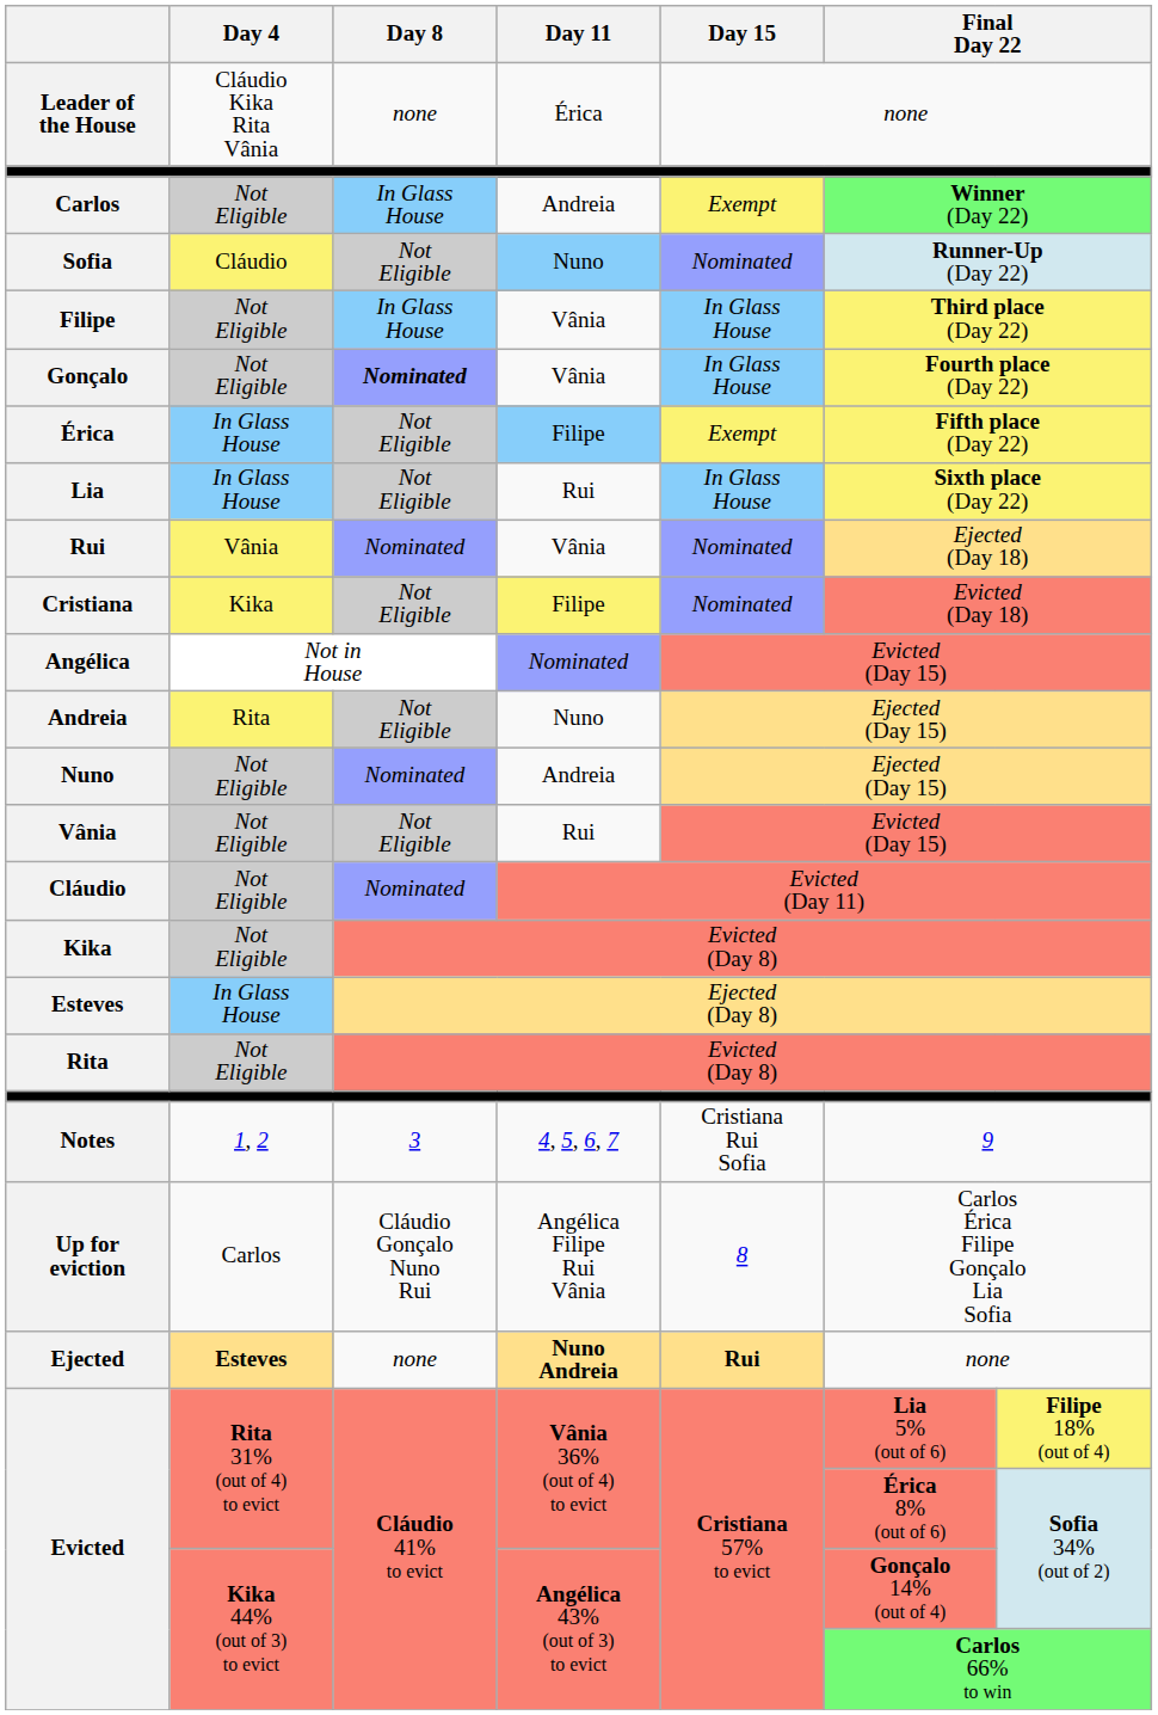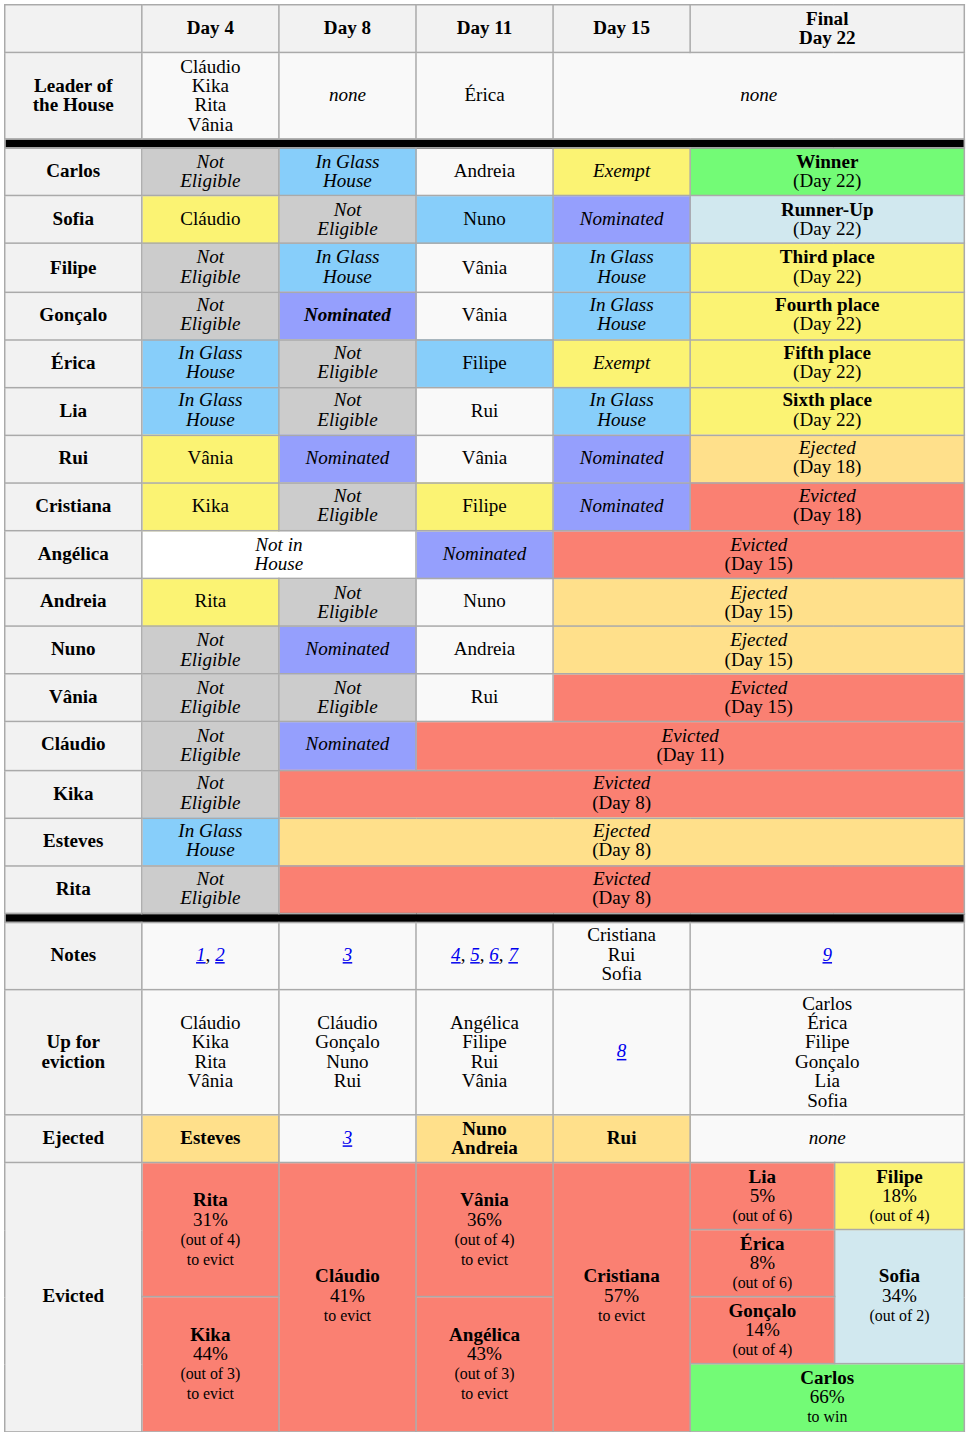Up for eviction | Day 4: Carlos -> Cláudio Kika Rita Vânia
Ejected | Day 8: none -> 3
